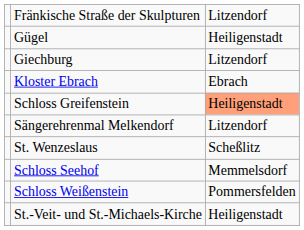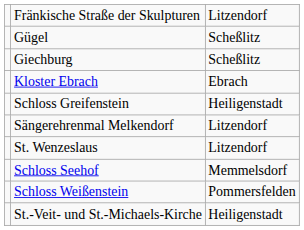Gügel | column 3: Heiligenstadt -> Scheßlitz
Giechburg | column 3: Litzendorf -> Scheßlitz
Schloss Greifenstein | column 3: lightsalmon background -> no background
St. Wenzeslaus | column 3: Scheßlitz -> Litzendorf
